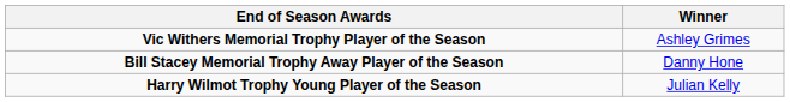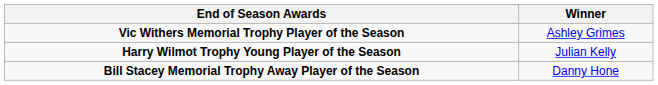rows swapped: Bill Stacey Memorial Trophy Away Player of the Season <-> Harry Wilmot Trophy Young Player of the Season
